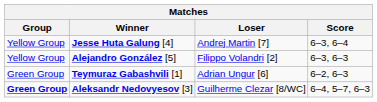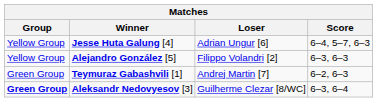Jesse Huta Galung [4] | Loser: Andrej Martin [7] -> Adrian Ungur [6]
Jesse Huta Galung [4] | Score: 6–3, 6–4 -> 6–4, 5–7, 6–3
Teymuraz Gabashvili [1] | Loser: Adrian Ungur [6] -> Andrej Martin [7]
Aleksandr Nedovyesov [3] | Score: 6–4, 5–7, 6–3 -> 6–3, 6–4
